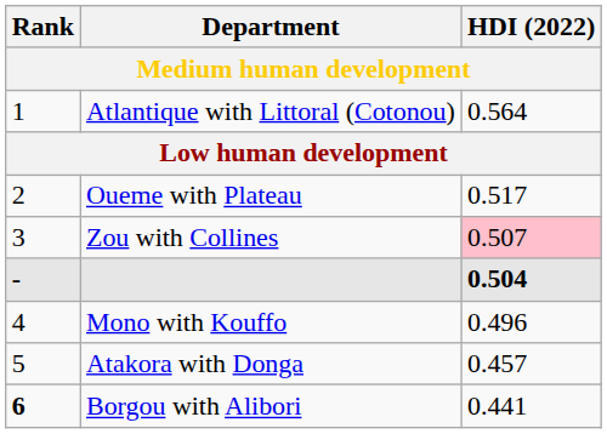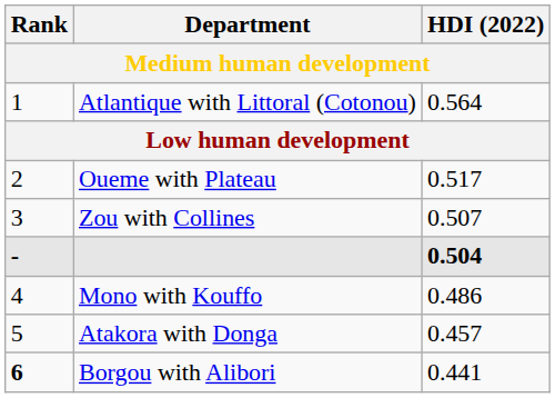Zou with Collines | HDI (2022): pink background -> no background
Mono with Kouffo | HDI (2022): 0.496 -> 0.486
